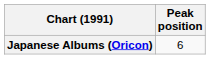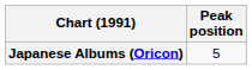Japanese Albums (Oricon) | Peak position: 6 -> 5
